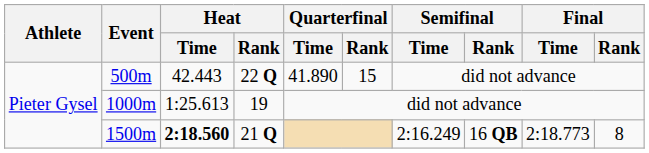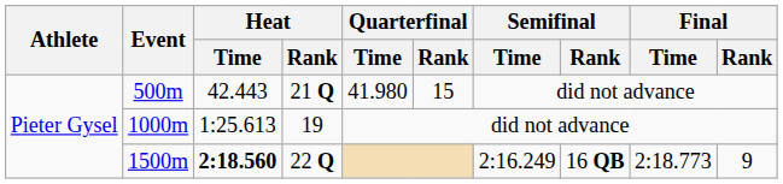500m | Heat / Rank: 22 Q -> 21 Q
500m | Quarterfinal / Time: 41.890 -> 41.980
1500m | Heat / Rank: 21 Q -> 22 Q
1500m | Final / Rank: 8 -> 9
